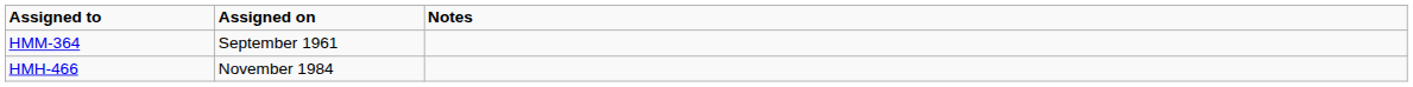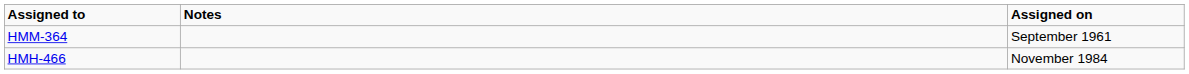columns swapped: Assigned on <-> Notes
